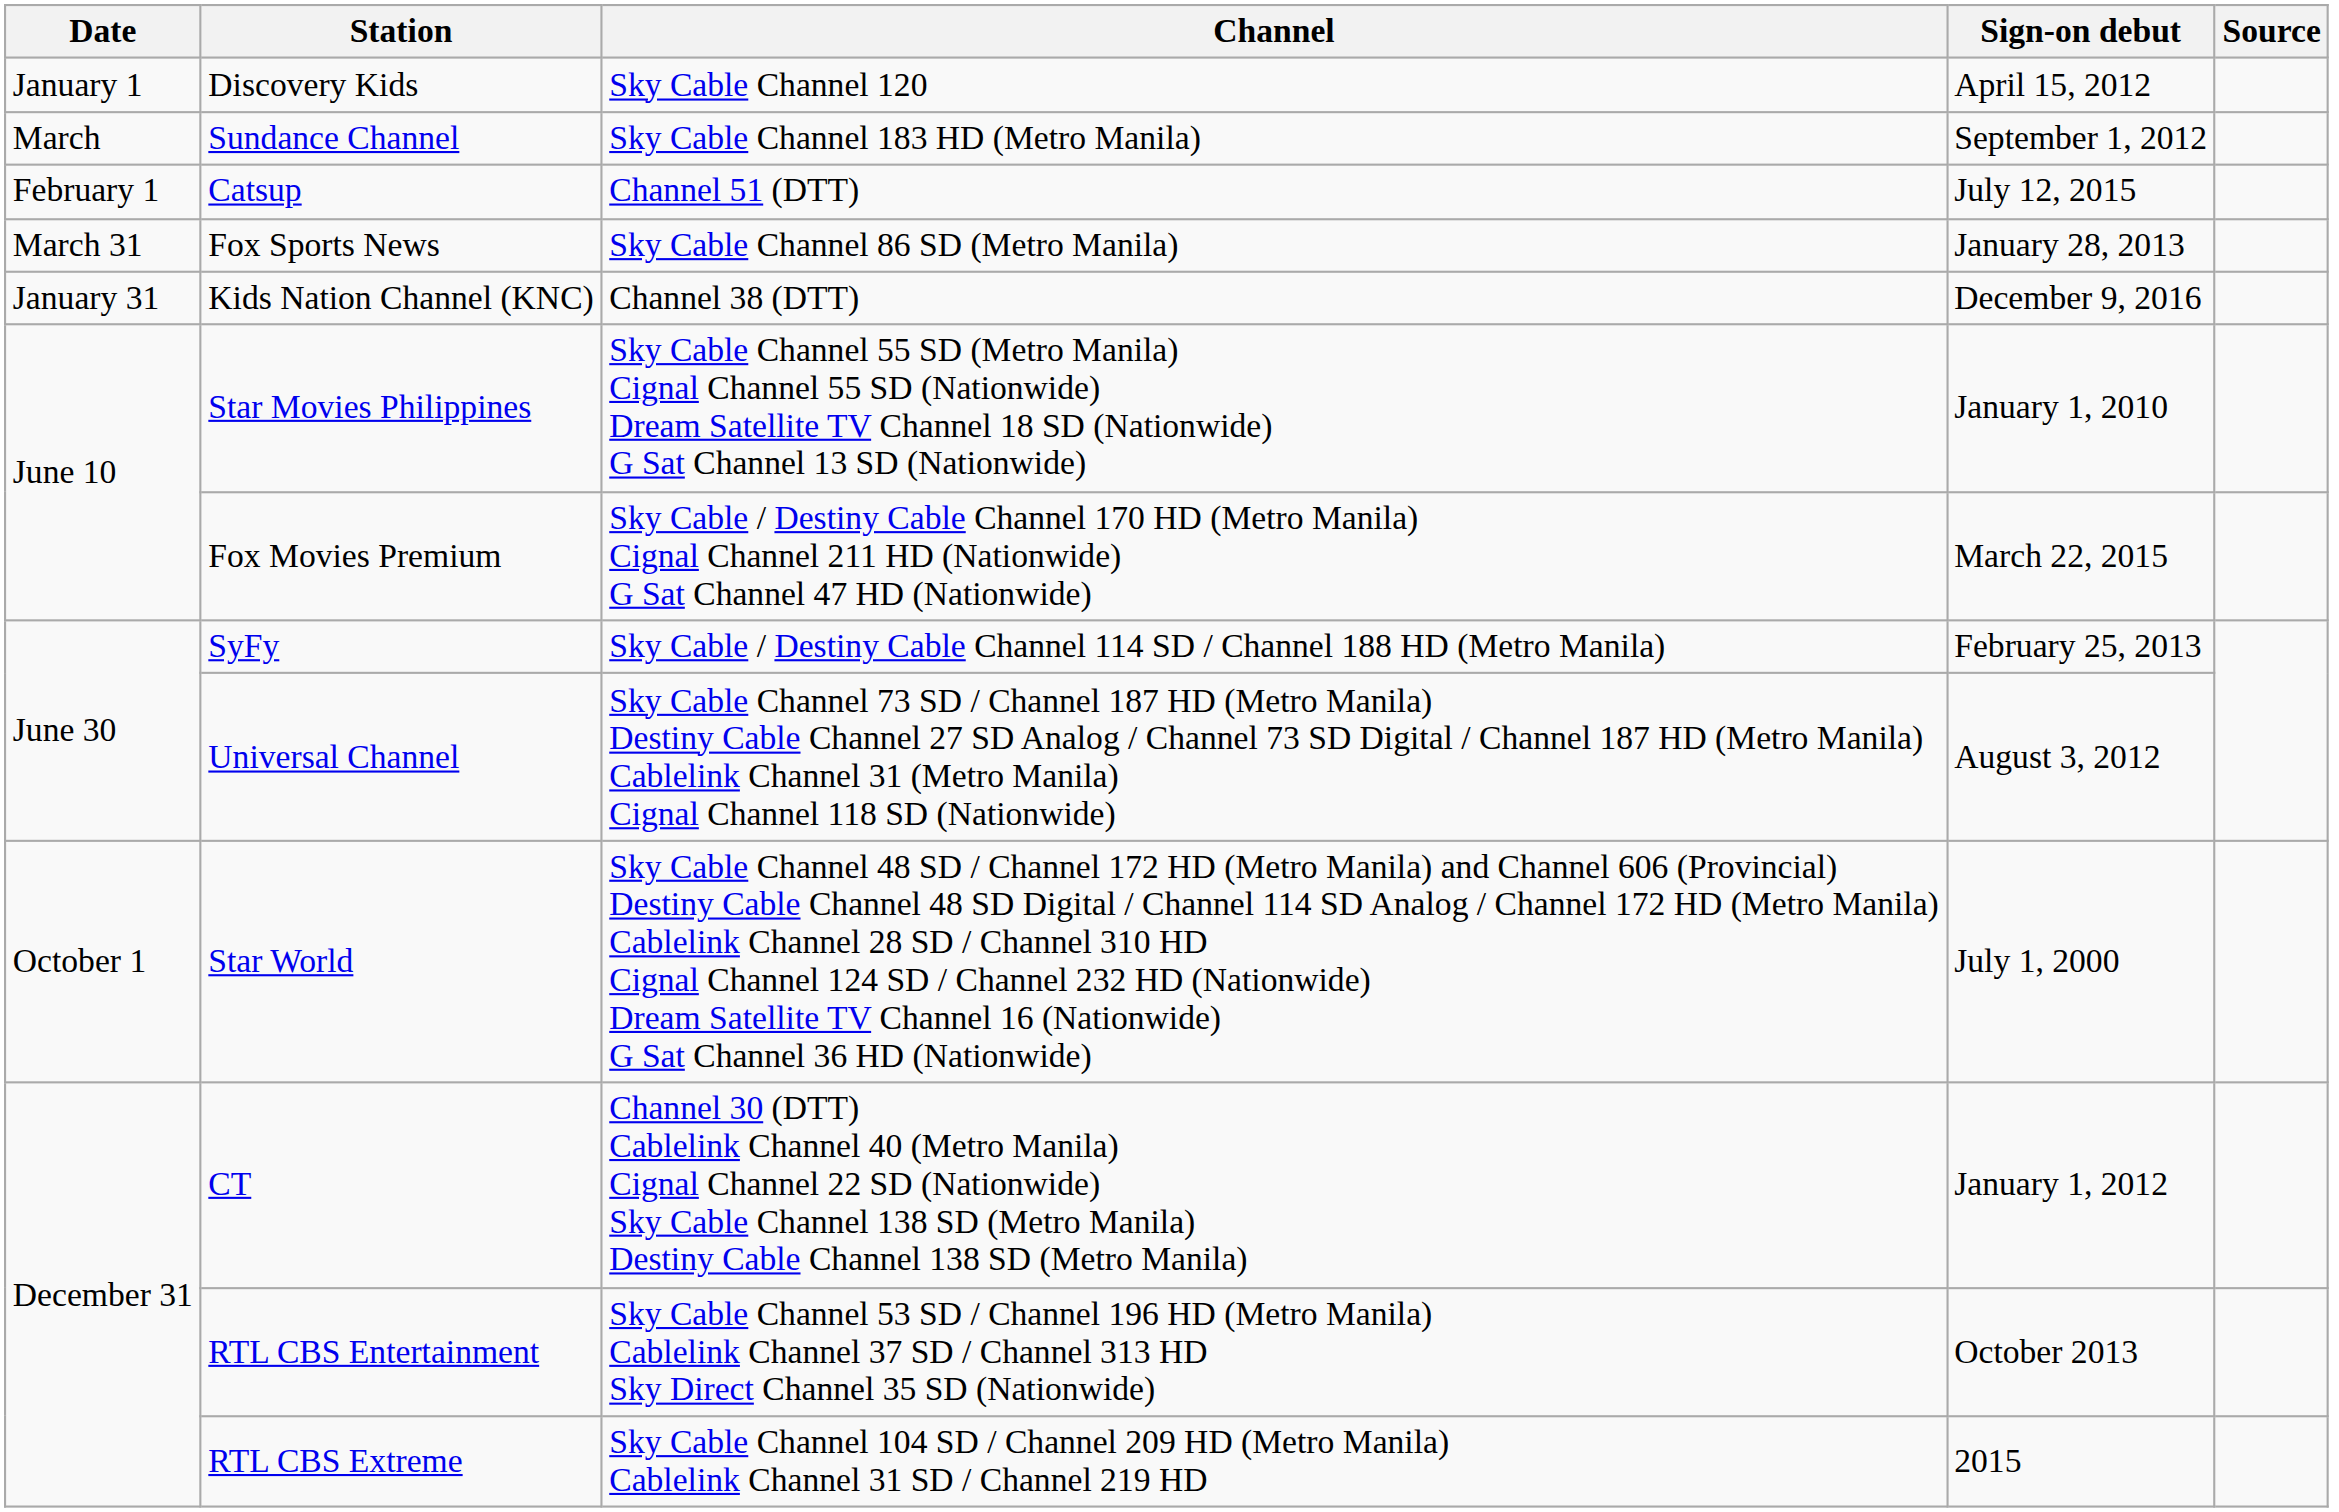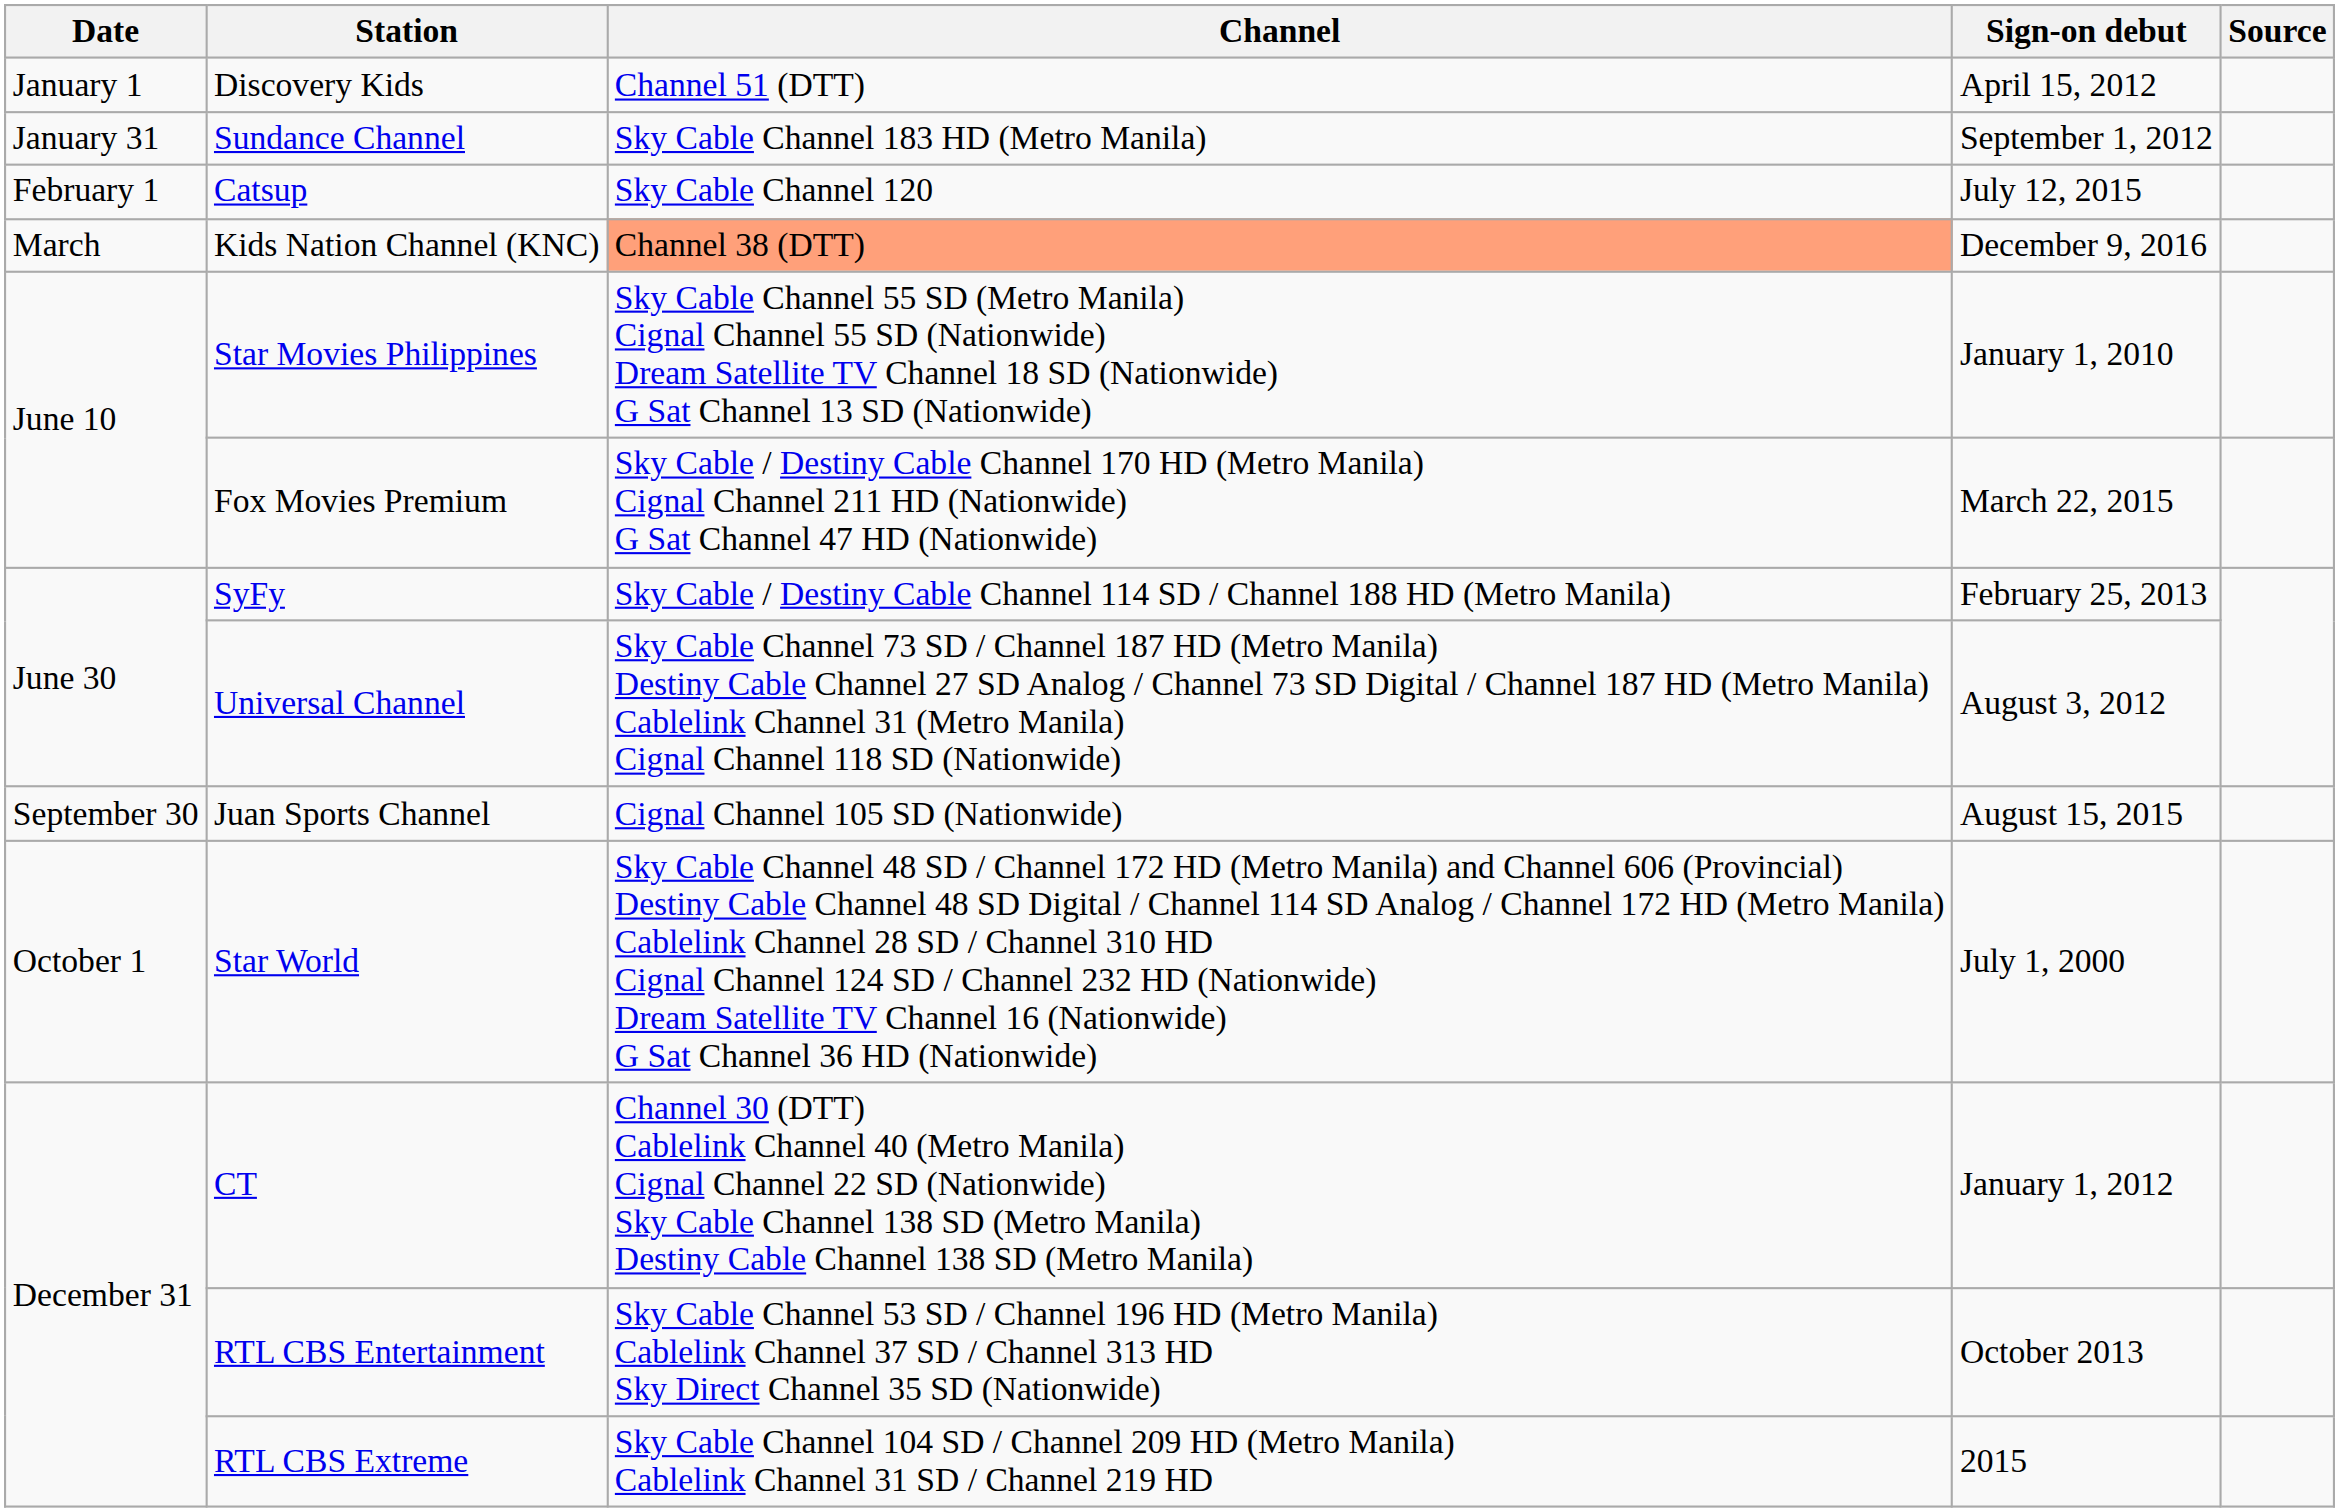Discovery Kids | Channel: Sky Cable Channel 120 -> Channel 51 (DTT)
Sundance Channel | Date: March -> January 31
Catsup | Channel: Channel 51 (DTT) -> Sky Cable Channel 120
- row: March 31 | Fox Sports News | Sky Cable Channel 86 SD (Metro Manila) | January 28, 2013
Kids Nation Channel (KNC) | Date: January 31 -> March
Kids Nation Channel (KNC) | Channel: no background -> lightsalmon background
+ row: September 30 | Juan Sports Channel | Cignal Channel 105 SD (Nationwide) | August 15, 2015
